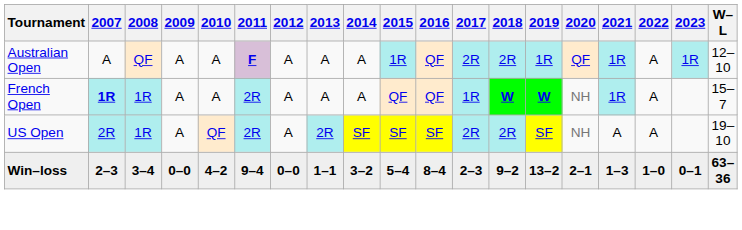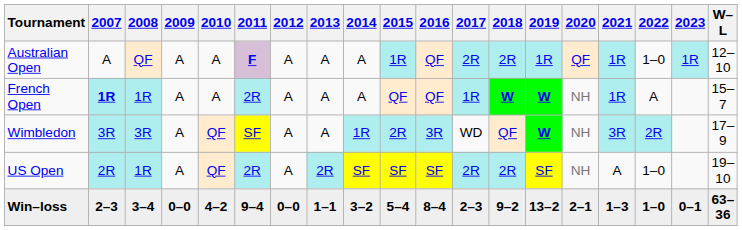Australian Open | 2022: A -> 1–0
+ row: Wimbledon | 3R | 3R | A | QF | SF | A | A | 1R | 2R | 3R | WD | QF | W | NH | 3R | 2R | 17–9
US Open | 2022: A -> 1–0
